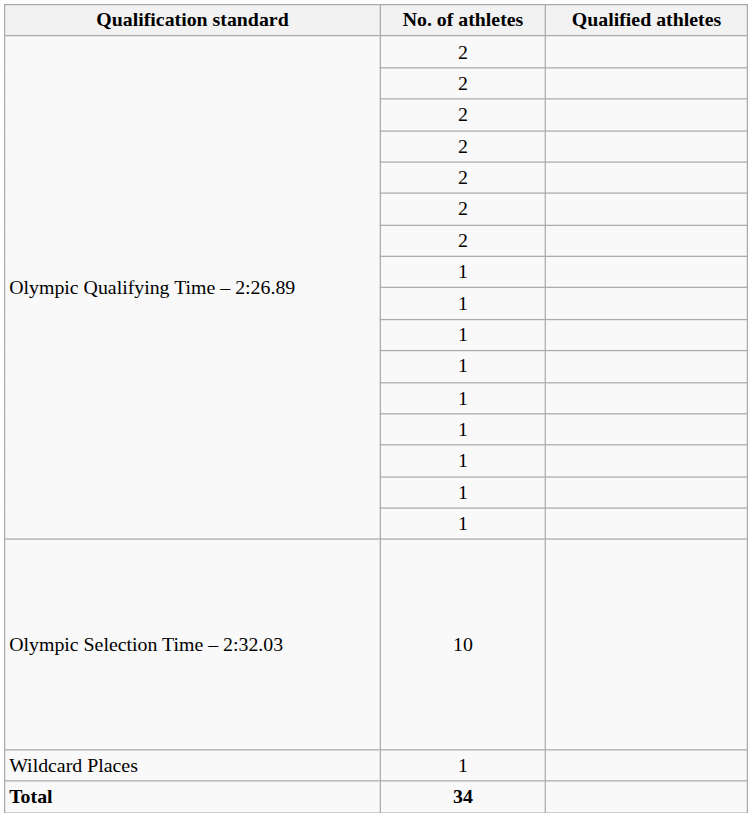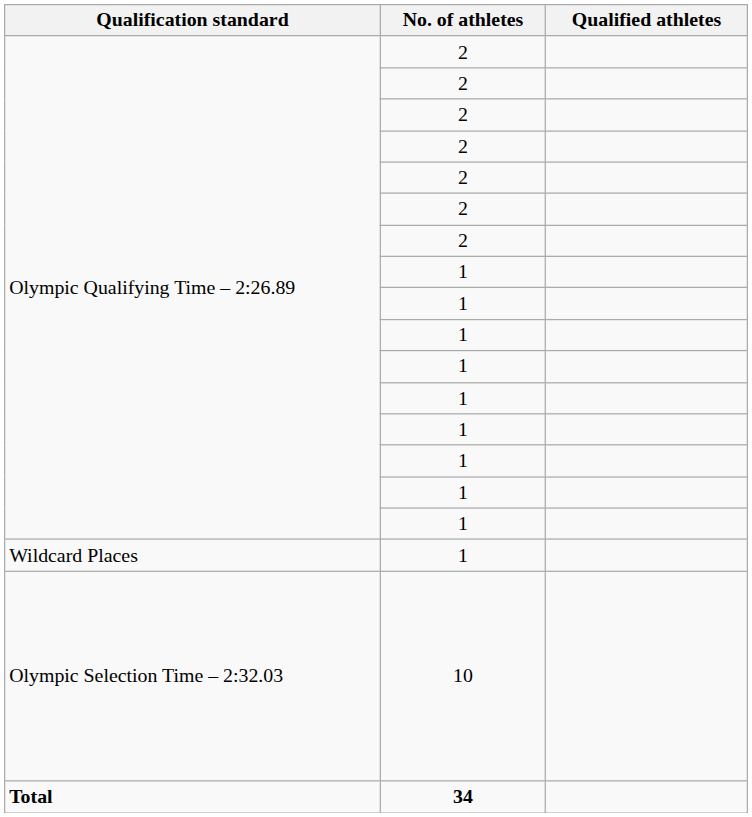rows swapped: Olympic Selection Time – 2:32.03 <-> Wildcard Places
